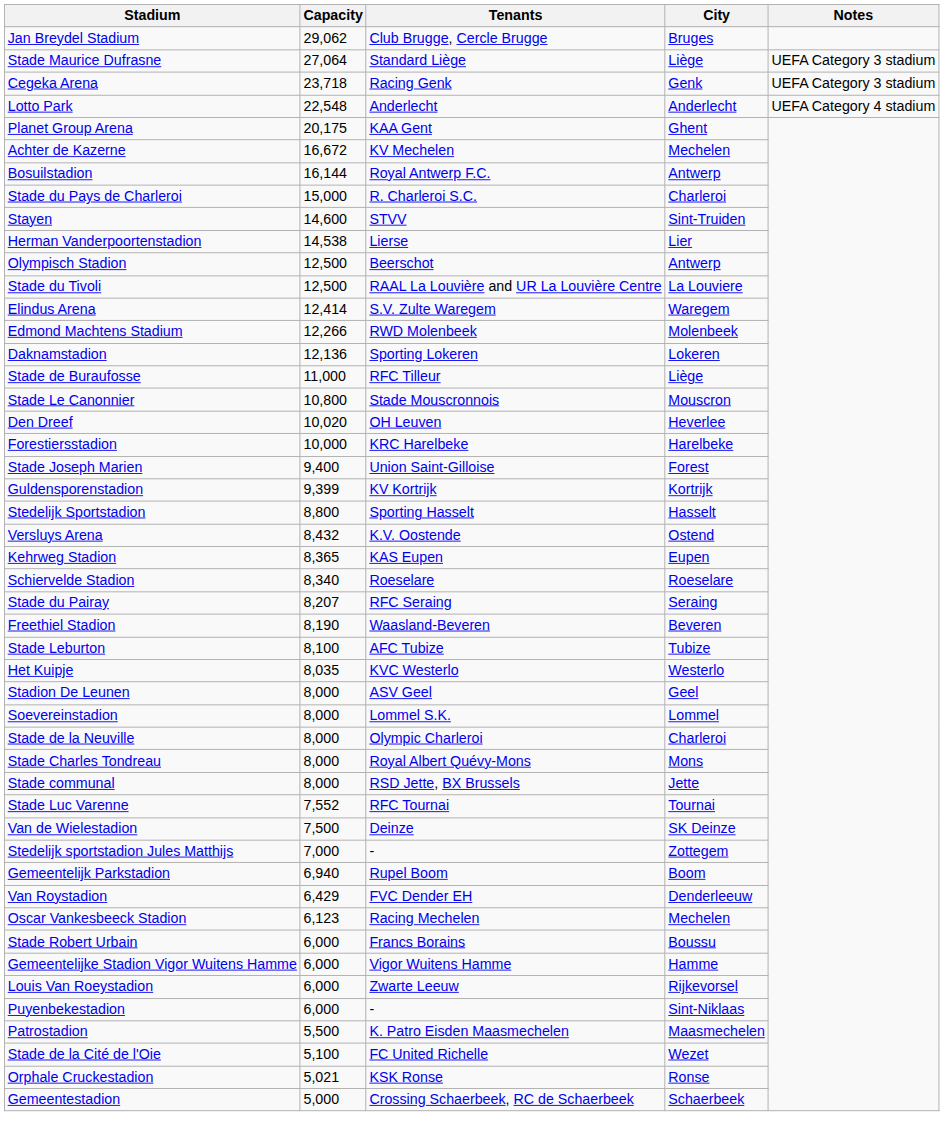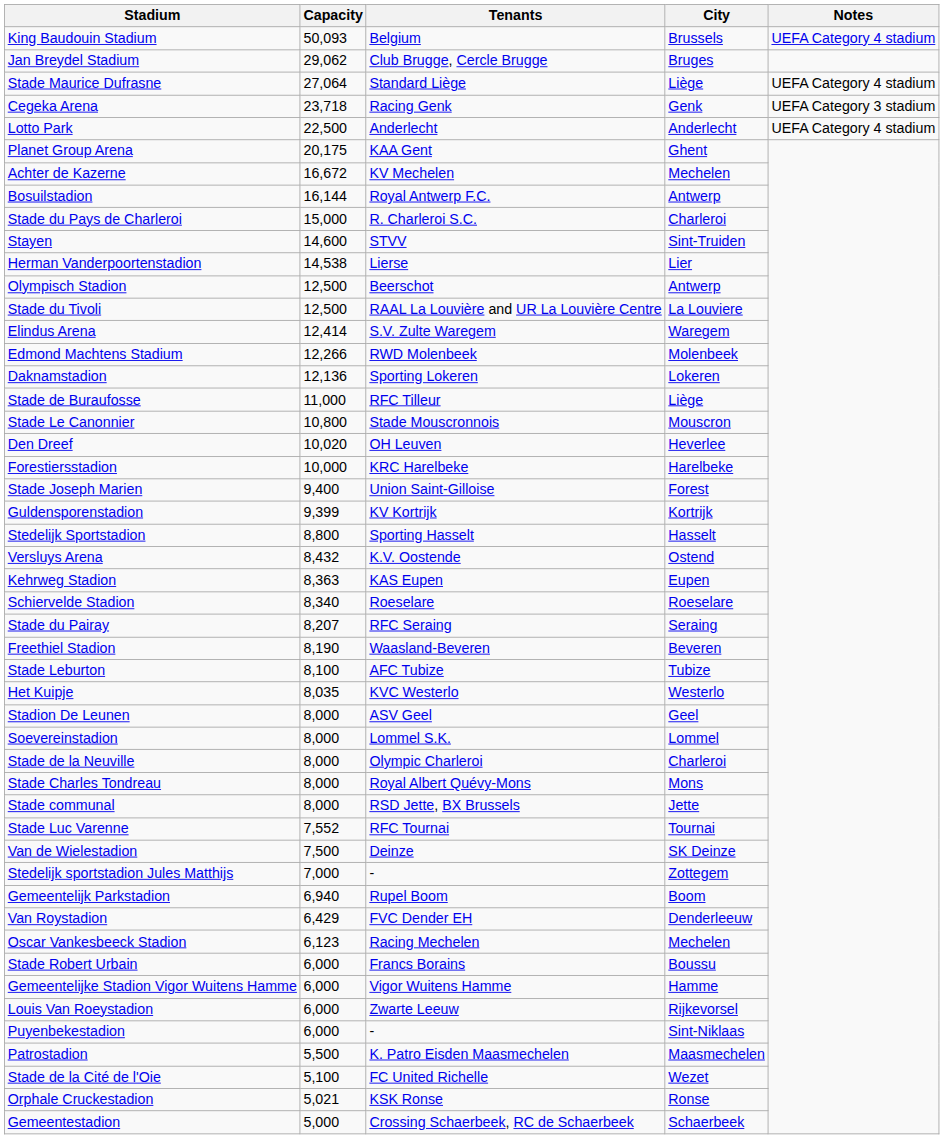+ row: King Baudouin Stadium | 50,093 | Belgium | Brussels | UEFA Category 4 stadium
Stade Maurice Dufrasne | Notes: UEFA Category 3 stadium -> UEFA Category 4 stadium
Lotto Park | Capacity: 22,548 -> 22,500
Kehrweg Stadion | Capacity: 8,365 -> 8,363
